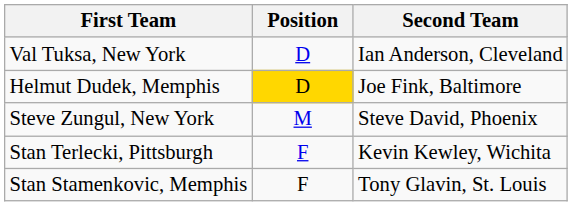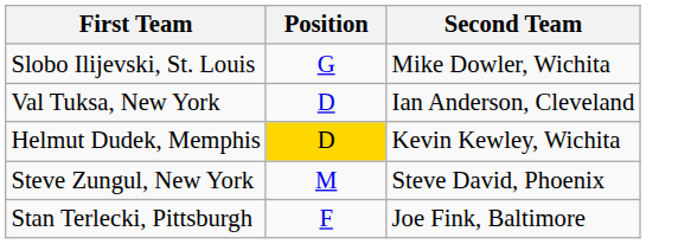+ row: Slobo Ilijevski, St. Louis | G | Mike Dowler, Wichita
Helmut Dudek, Memphis | Second Team: Joe Fink, Baltimore -> Kevin Kewley, Wichita
Stan Terlecki, Pittsburgh | Second Team: Kevin Kewley, Wichita -> Joe Fink, Baltimore
- row: Stan Stamenkovic, Memphis | F | Tony Glavin, St. Louis
